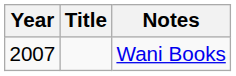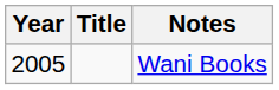Wani Books | Year: 2007 -> 2005
